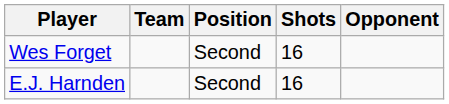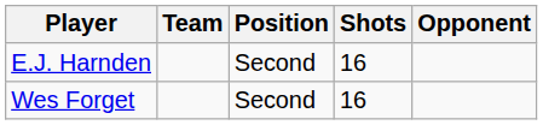rows swapped: E.J. Harnden <-> Wes Forget
